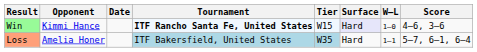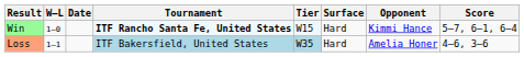columns swapped: W–L <-> Opponent
Win | Surface: lavender background -> no background
Win | Score: 4–6, 3–6 -> 5–7, 6–1, 6–4
Loss | Score: 5–7, 6–1, 6–4 -> 4–6, 3–6
